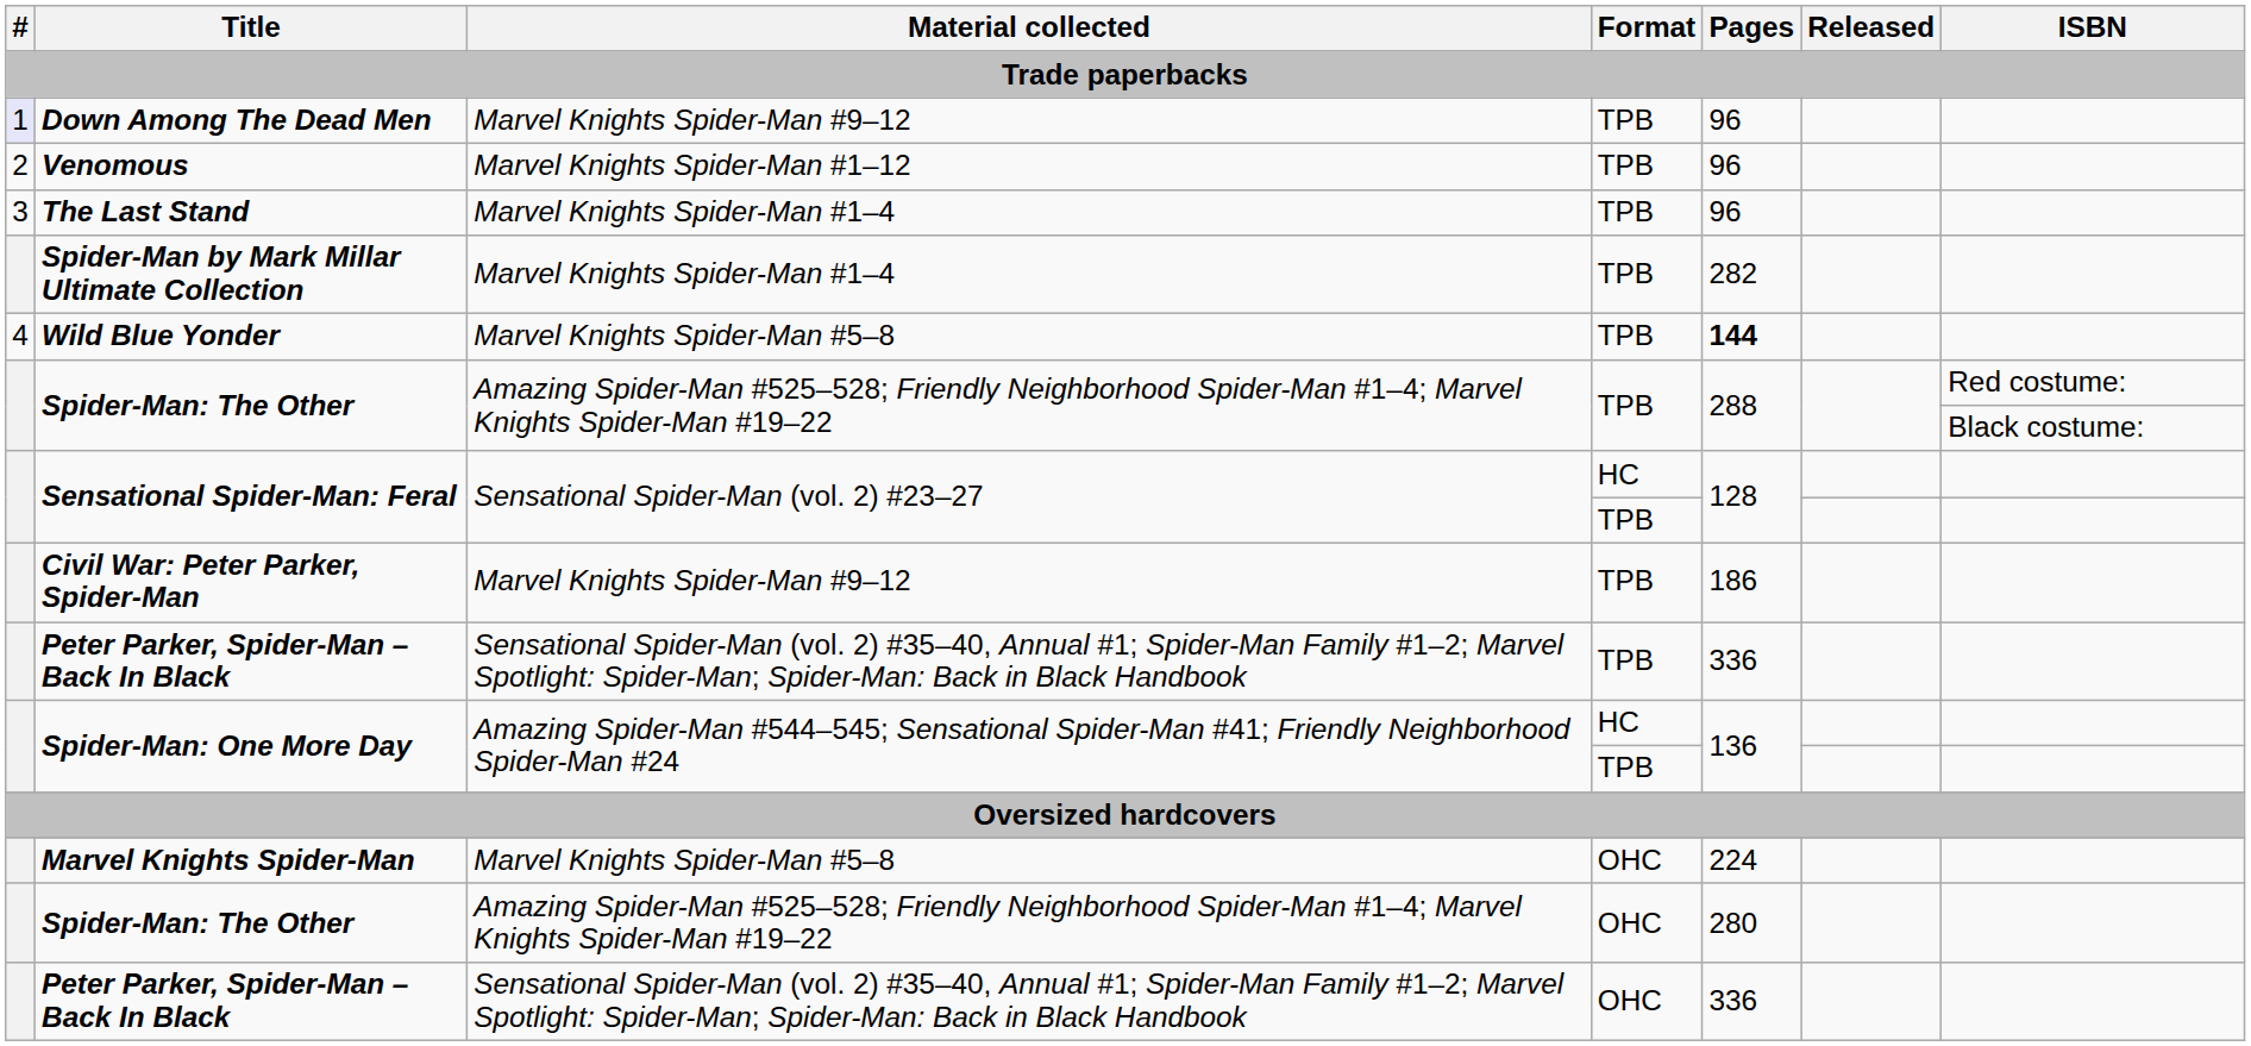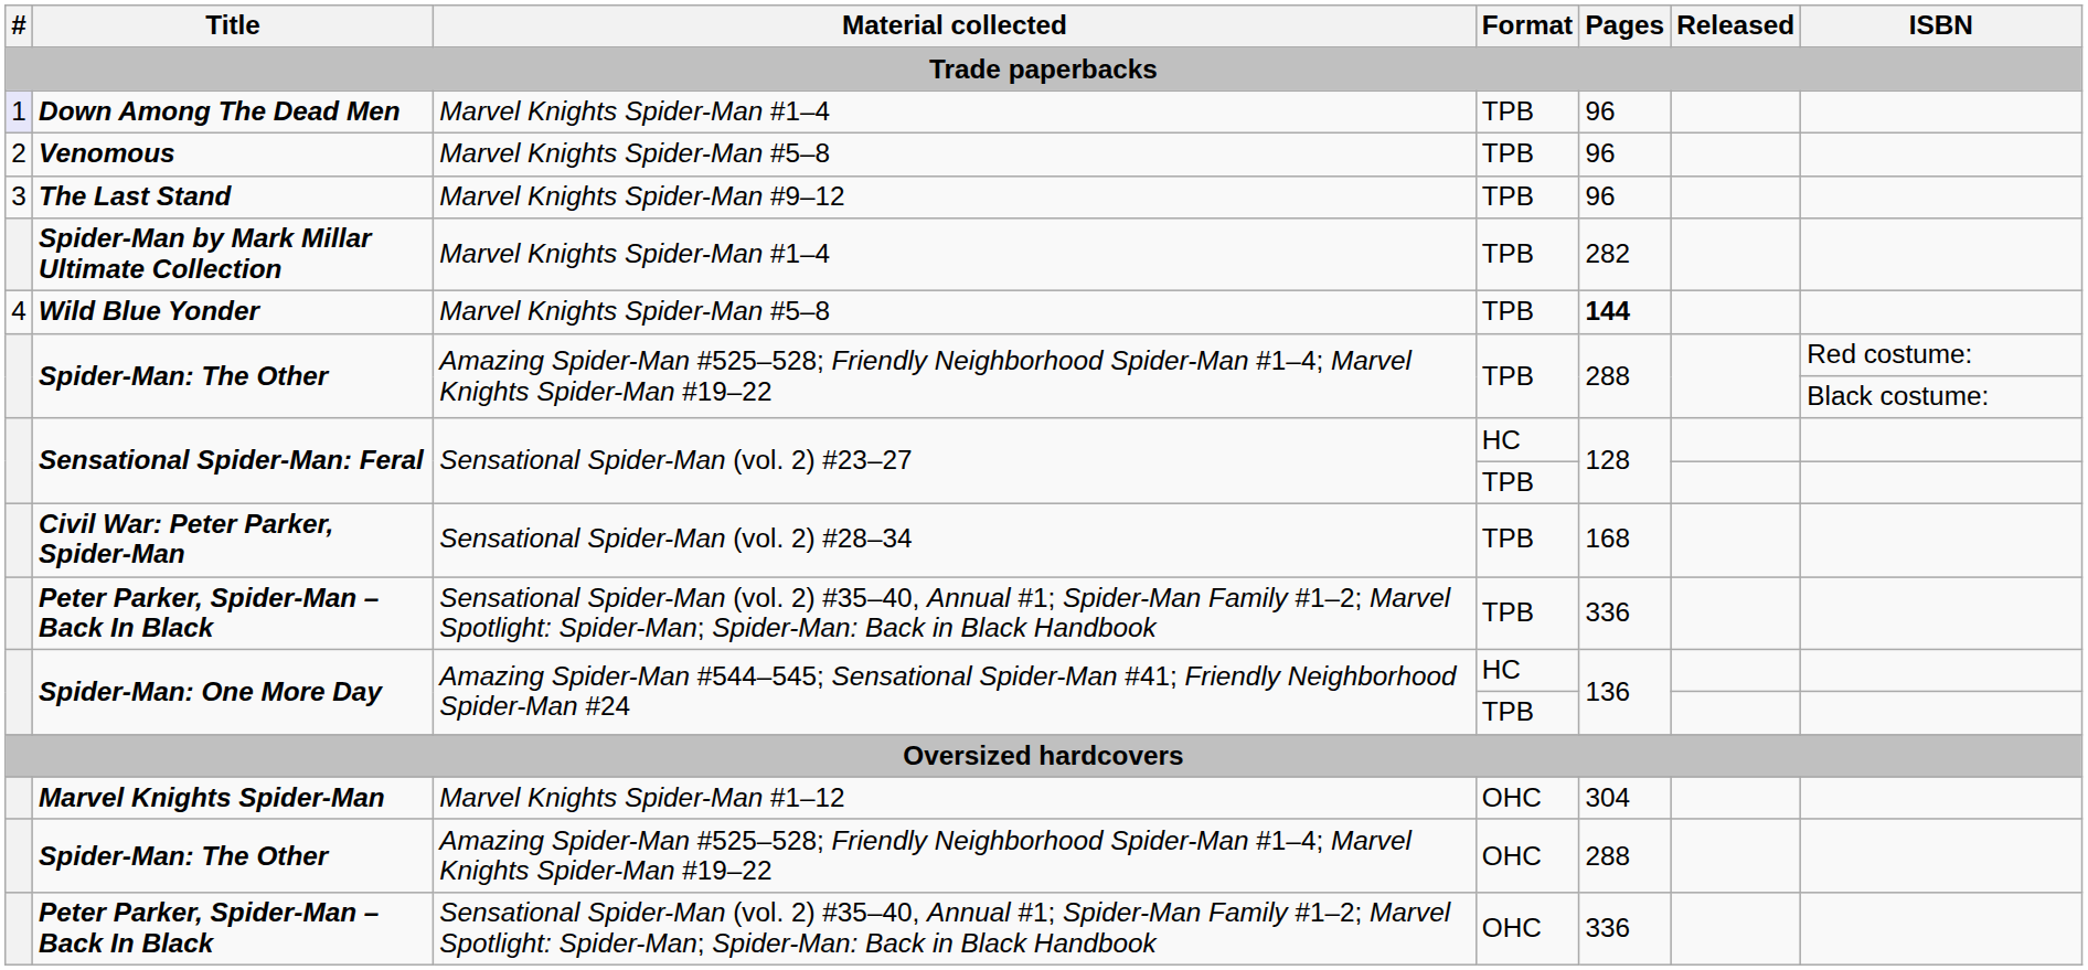Down Among The Dead Men | Material collected: Marvel Knights Spider-Man #9–12 -> Marvel Knights Spider-Man #1–4
Venomous | Material collected: Marvel Knights Spider-Man #1–12 -> Marvel Knights Spider-Man #5–8
The Last Stand | Material collected: Marvel Knights Spider-Man #1–4 -> Marvel Knights Spider-Man #9–12
Civil War: Peter Parker, Spider-Man | Material collected: Marvel Knights Spider-Man #9–12 -> Sensational Spider-Man (vol. 2) #28–34
Civil War: Peter Parker, Spider-Man | Pages: 186 -> 168
Marvel Knights Spider-Man | Material collected: Marvel Knights Spider-Man #5–8 -> Marvel Knights Spider-Man #1–12
Marvel Knights Spider-Man | Pages: 224 -> 304
Spider-Man: The Other / OHC | Pages: 280 -> 288
